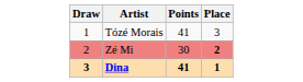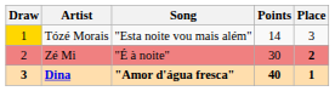+ column: Song | "Esta noite vou mais além" | "É à noite" | "Amor d'água fresca"
Tózé Morais | Draw: no background -> gold background
Tózé Morais | Points: 41 -> 14
Dina | Points: 41 -> 40
